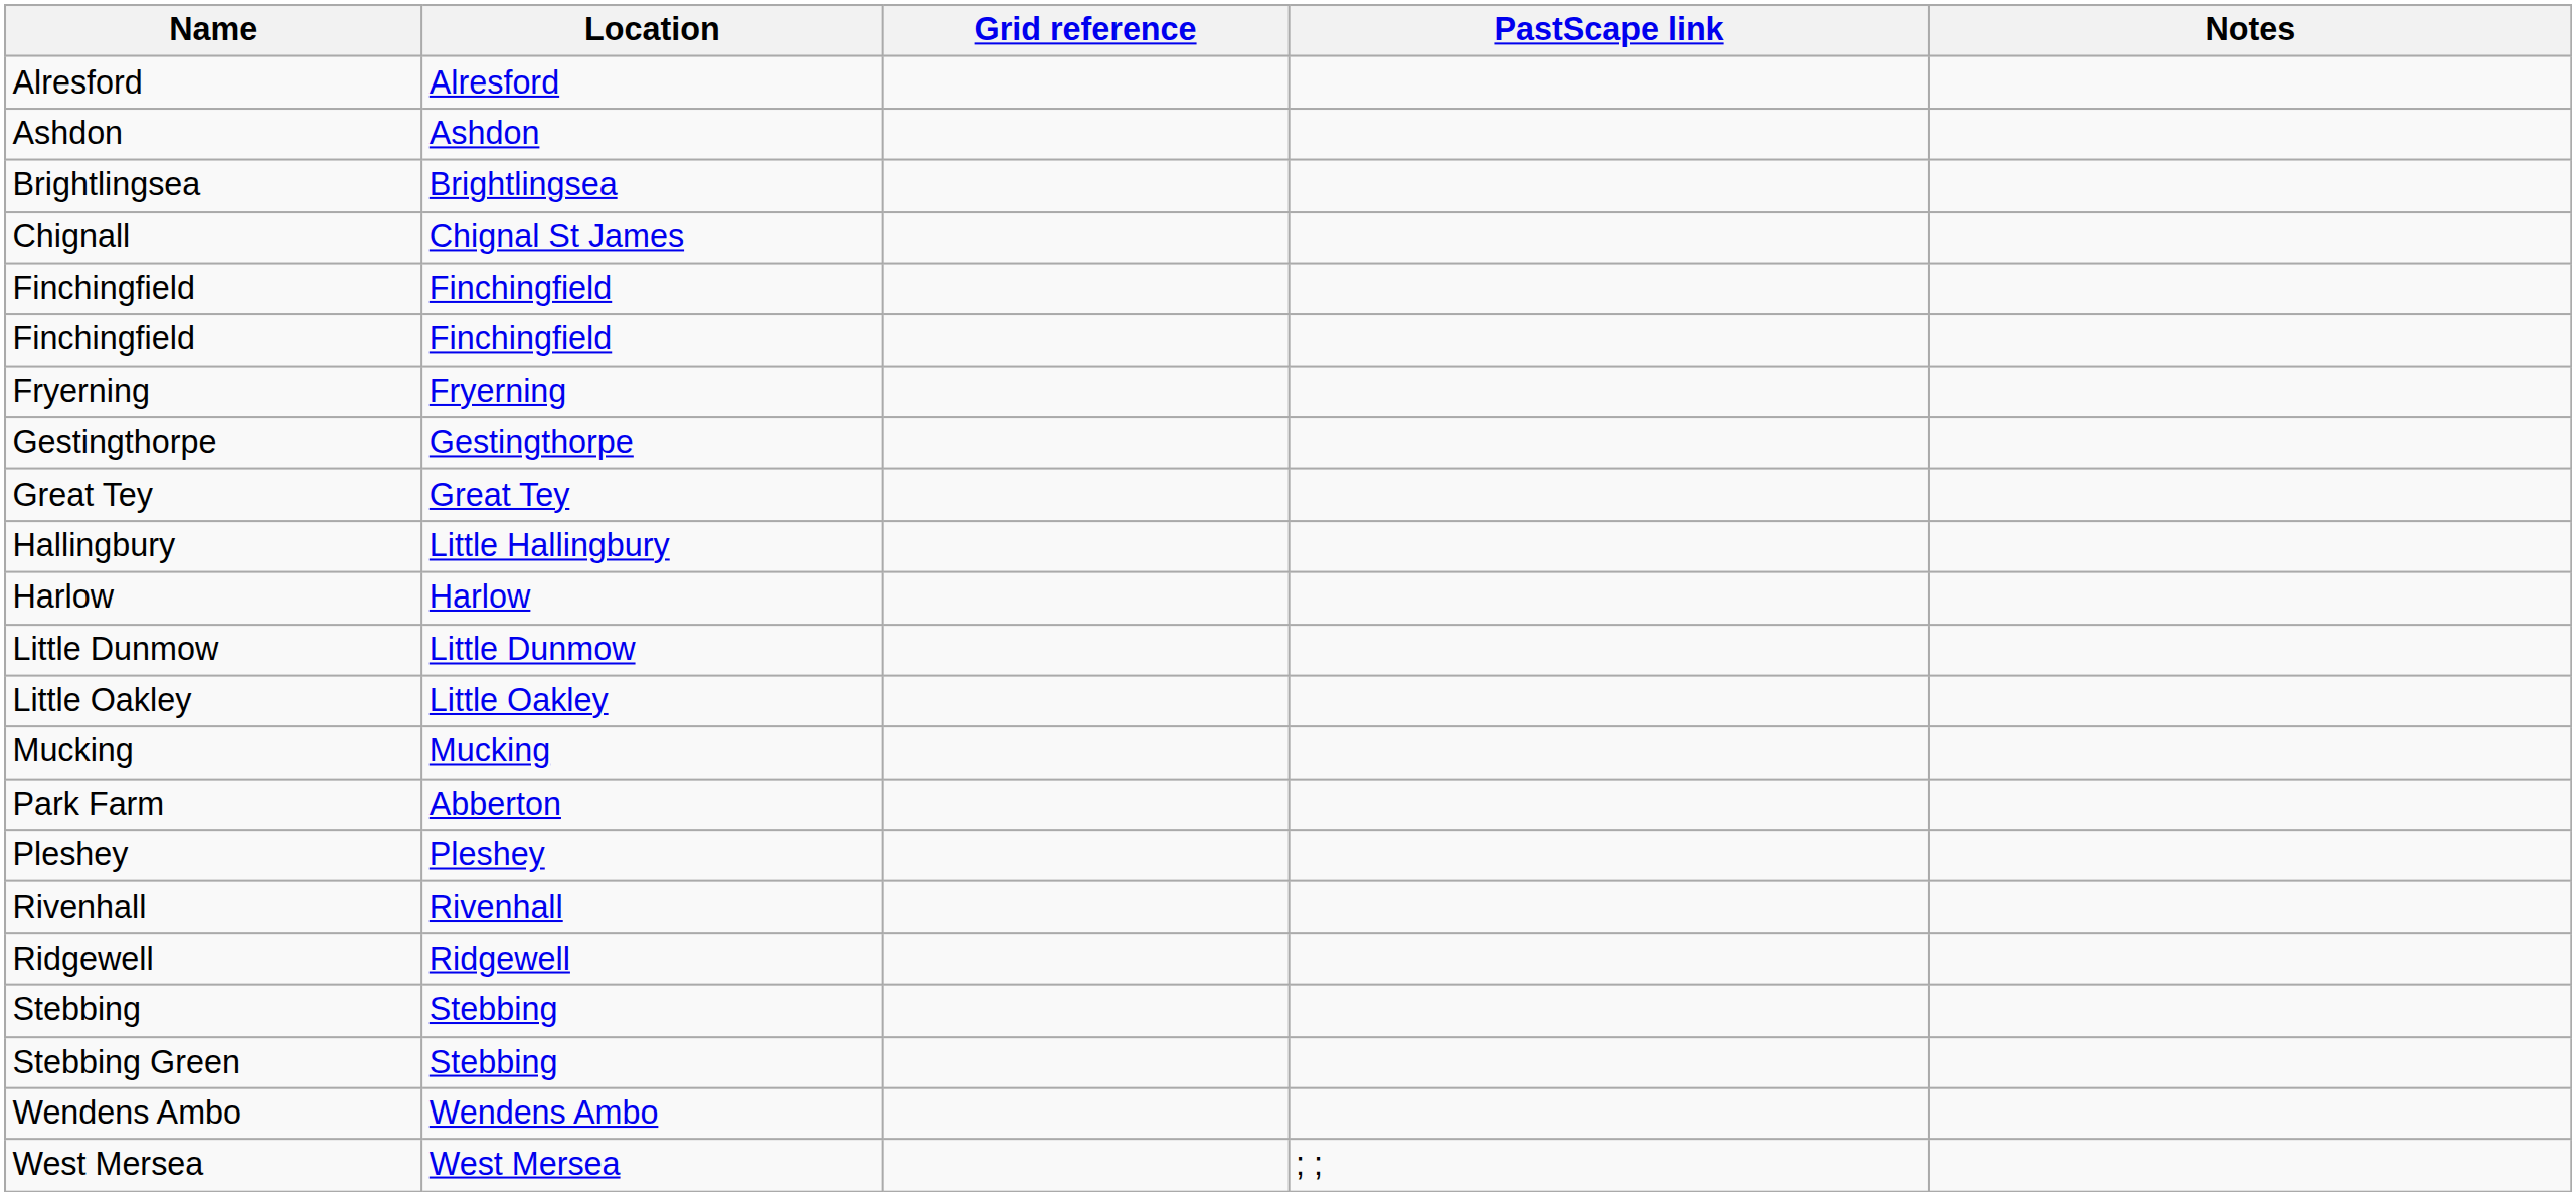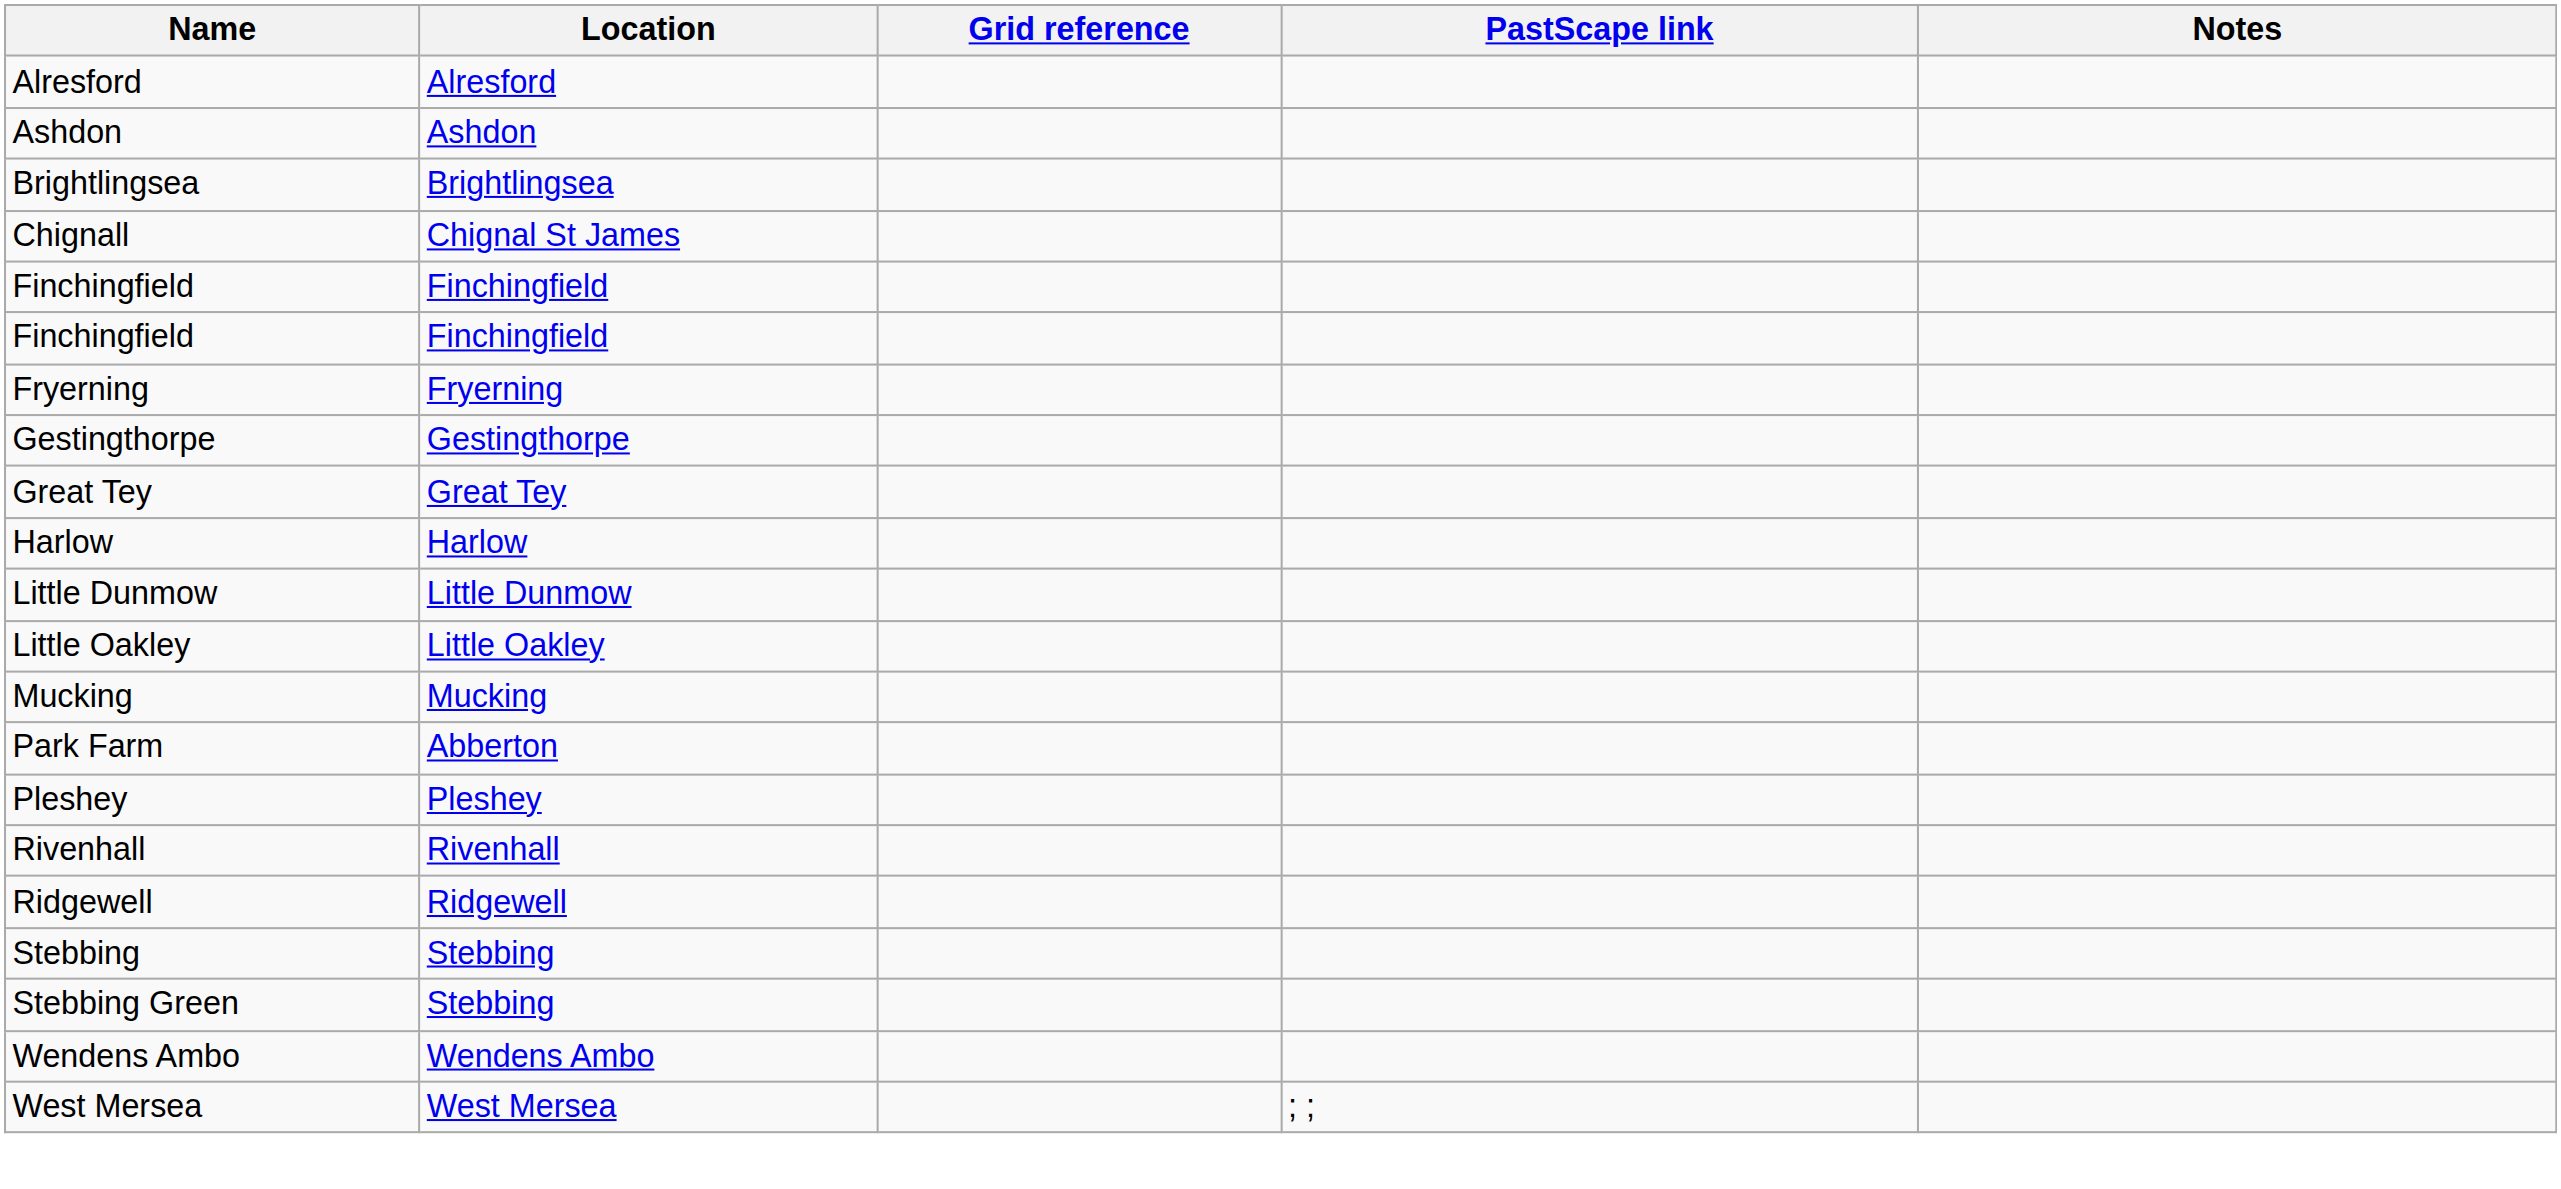- row: Hallingbury | Little Hallingbury
